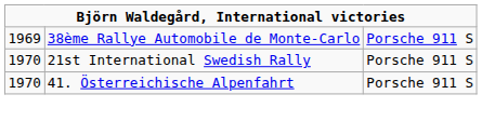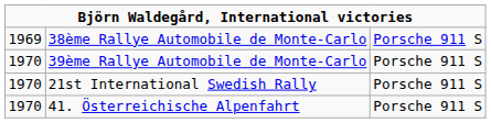+ row: 1970 | 39ème Rallye Automobile de Monte-Carlo | Porsche 911 S
